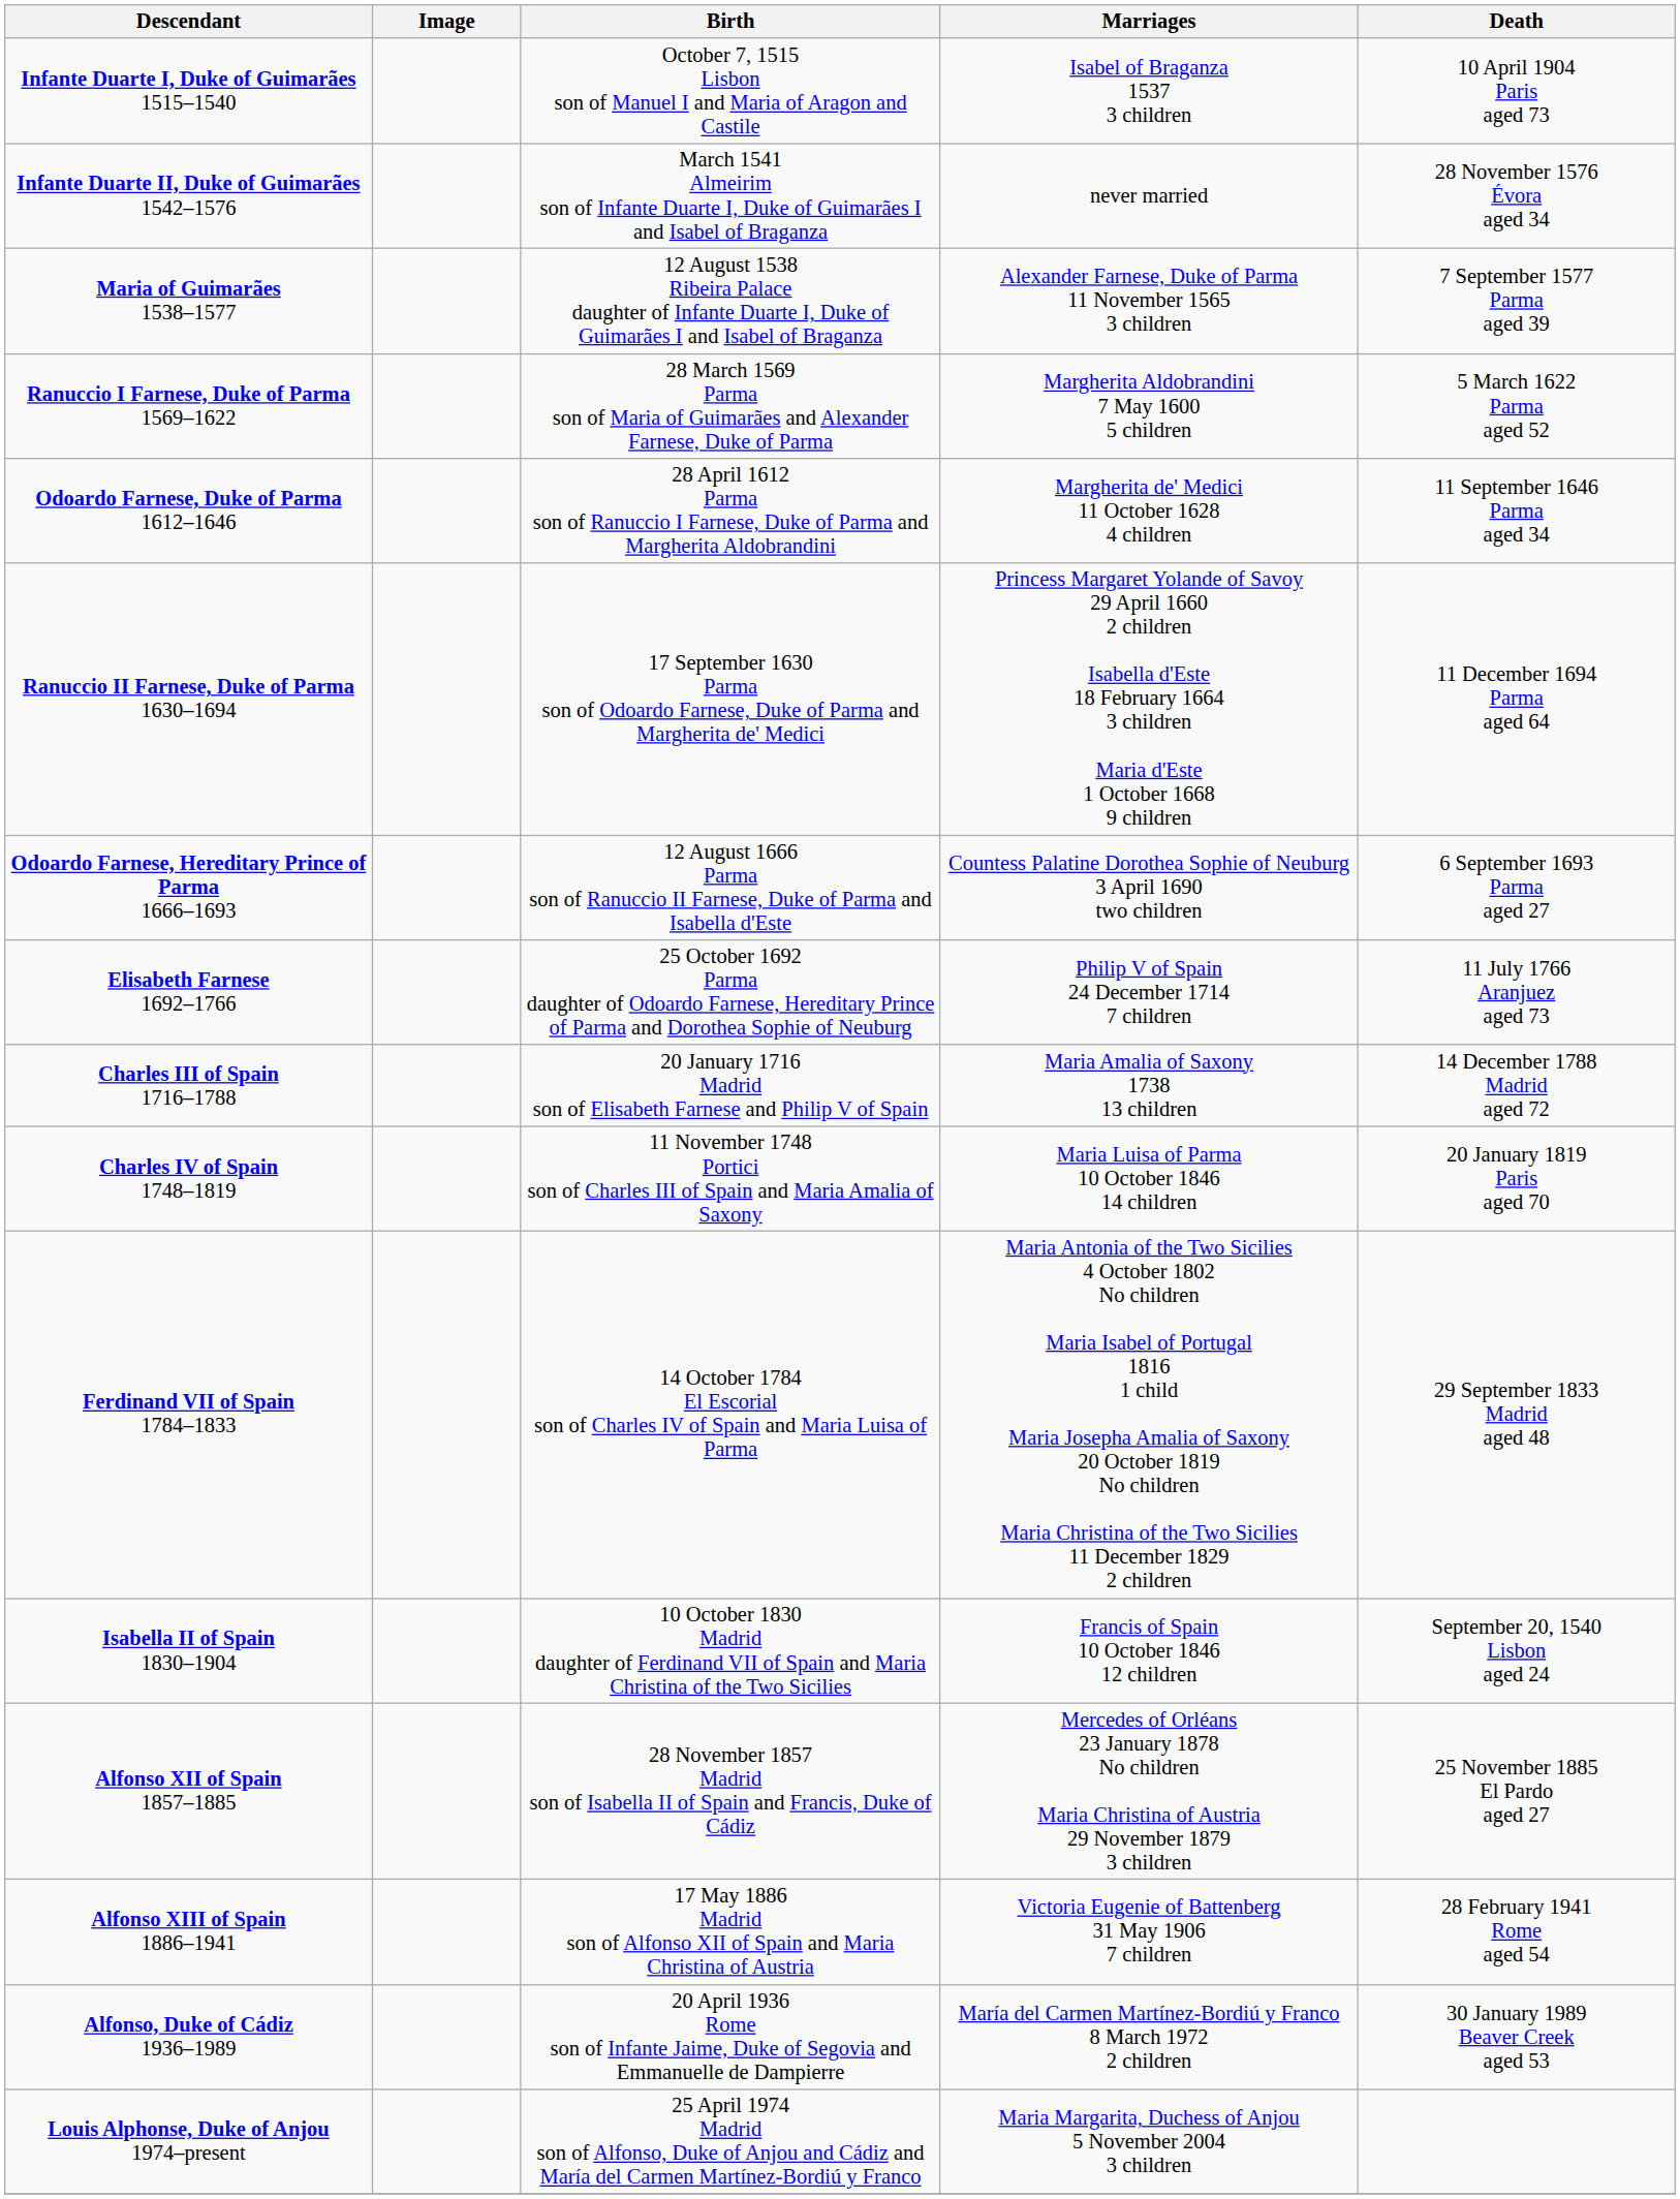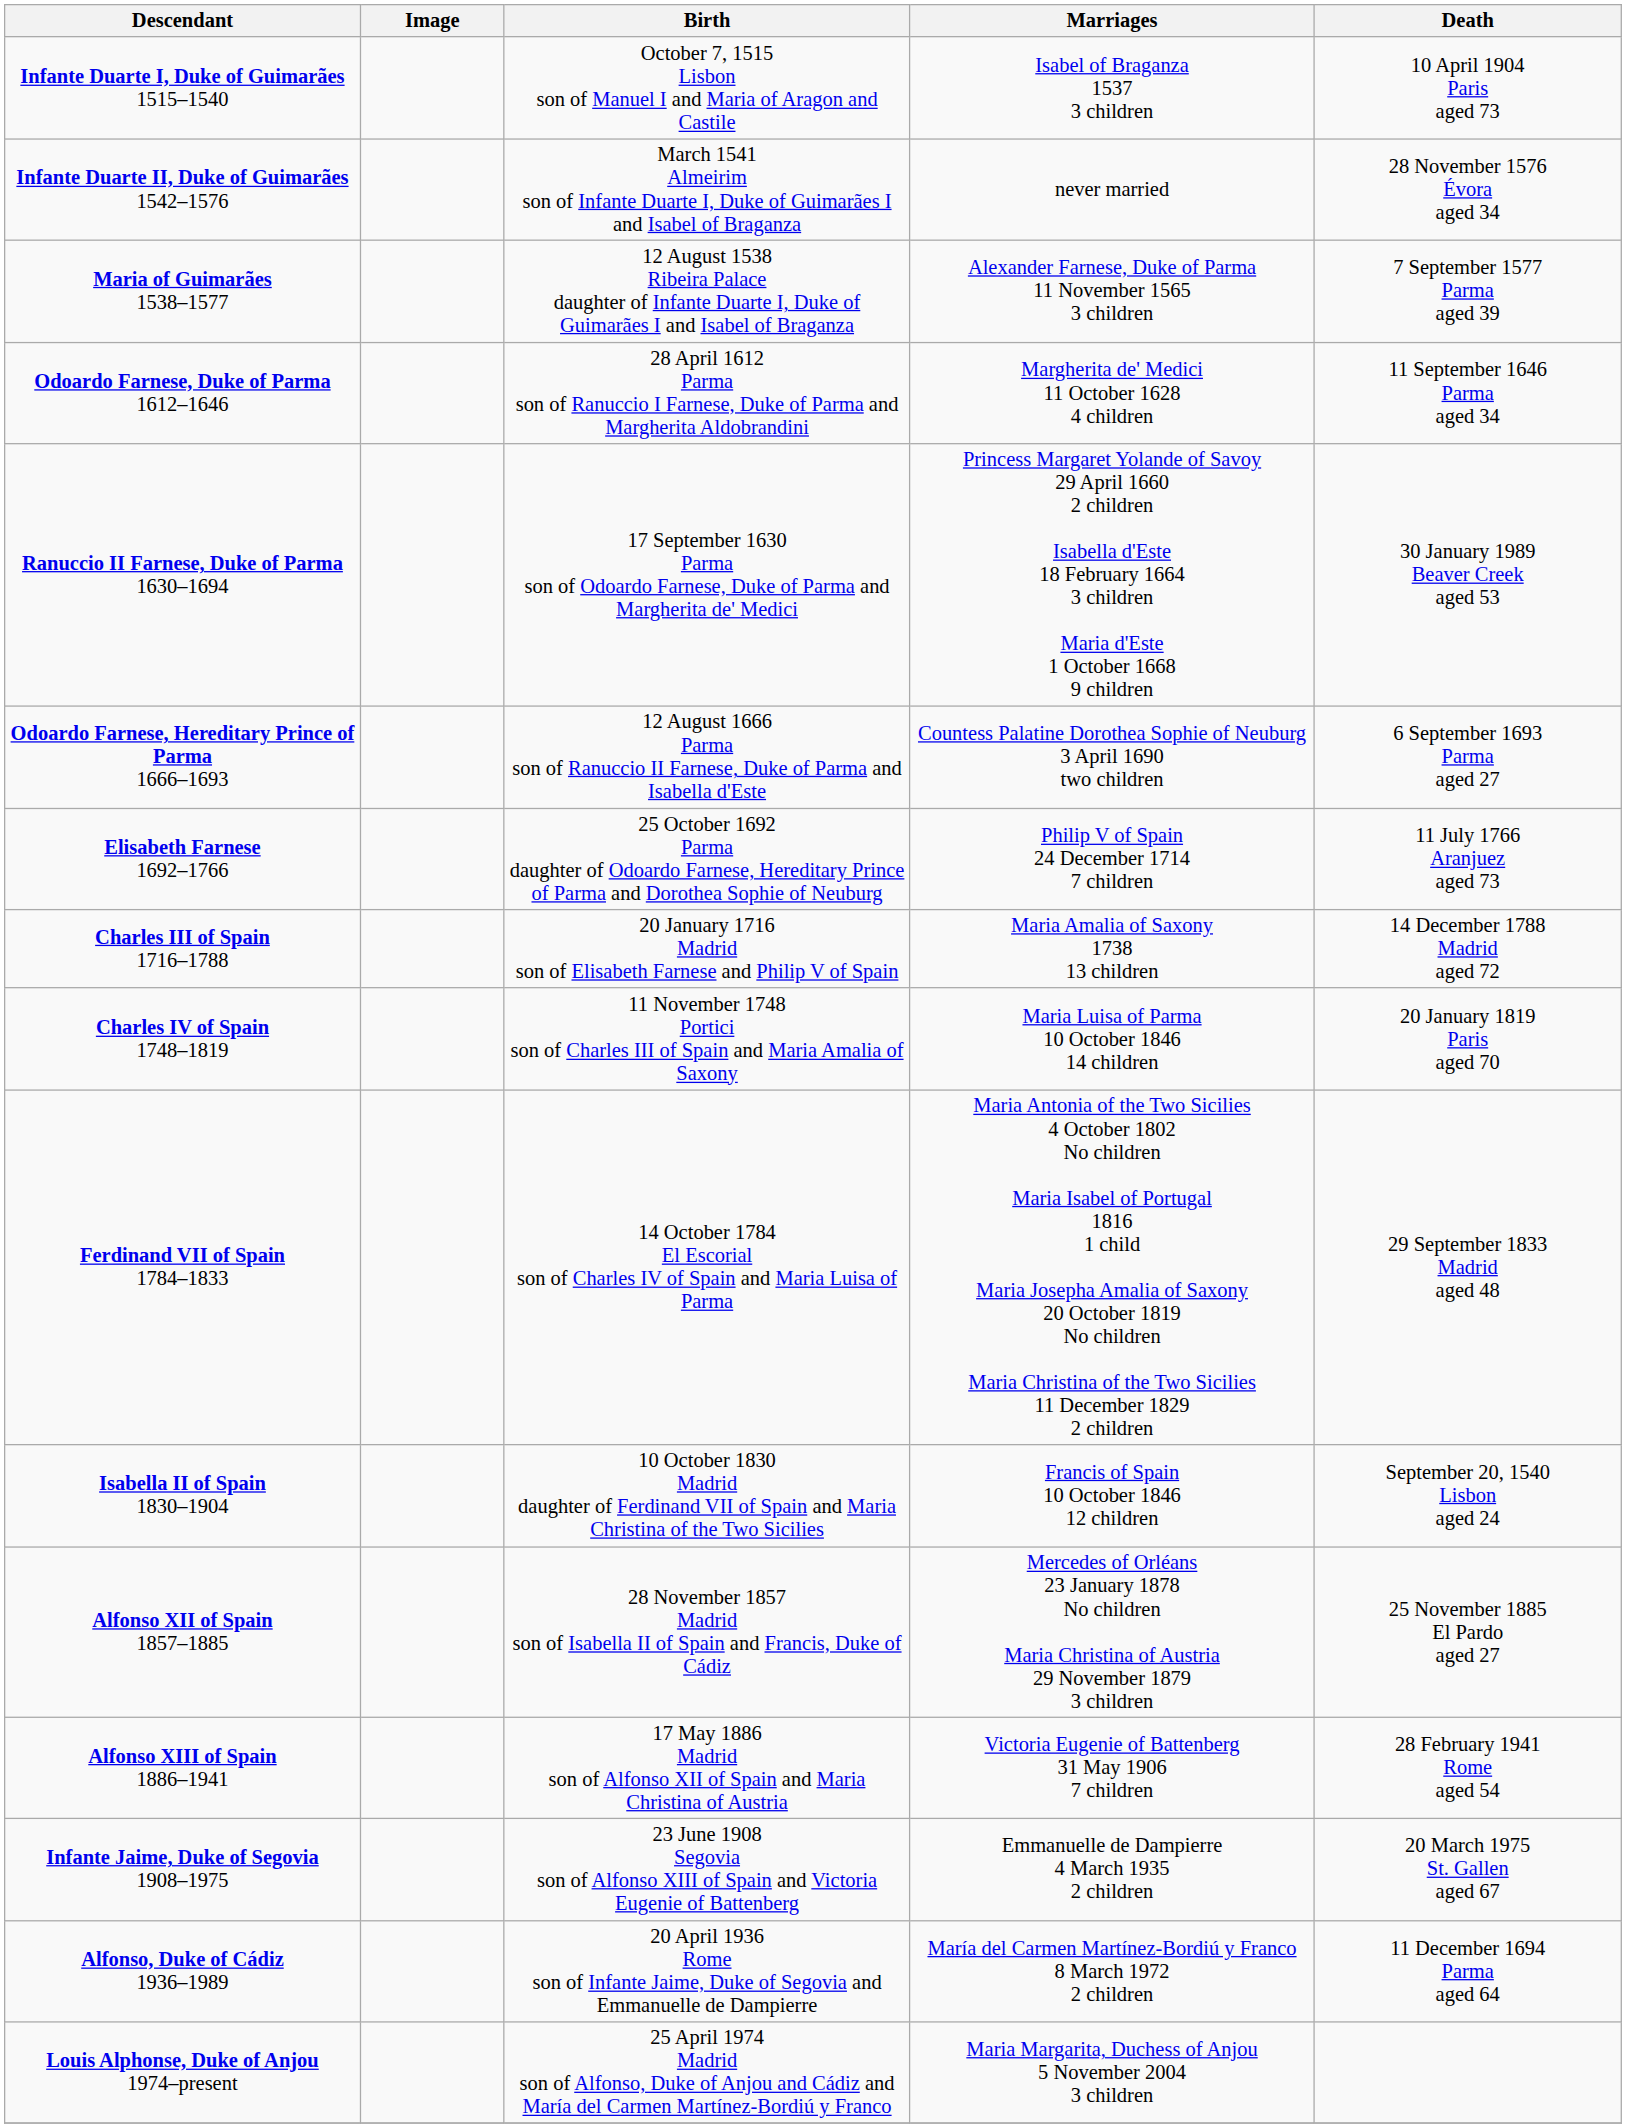- row: Ranuccio I Farnese, Duke of Parma 1569–1622 | 28 March 1569 Parma son of Maria of Guimarães and Alexander Farnese, Duke of Parma | Margherita Aldobrandini 7 May 1600 5 children | 5 March 1622 Parma aged 52
Ranuccio II Farnese, Duke of Parma 1630–1694 | Death: 11 December 1694 Parma aged 64 -> 30 January 1989 Beaver Creek aged 53
+ row: Infante Jaime, Duke of Segovia 1908–1975 | 23 June 1908 Segovia son of Alfonso XIII of Spain and Victoria Eugenie of Battenberg | Emmanuelle de Dampierre 4 March 1935 2 children | 20 March 1975 St. Gallen aged 67
Alfonso, Duke of Cádiz 1936–1989 | Death: 30 January 1989 Beaver Creek aged 53 -> 11 December 1694 Parma aged 64
